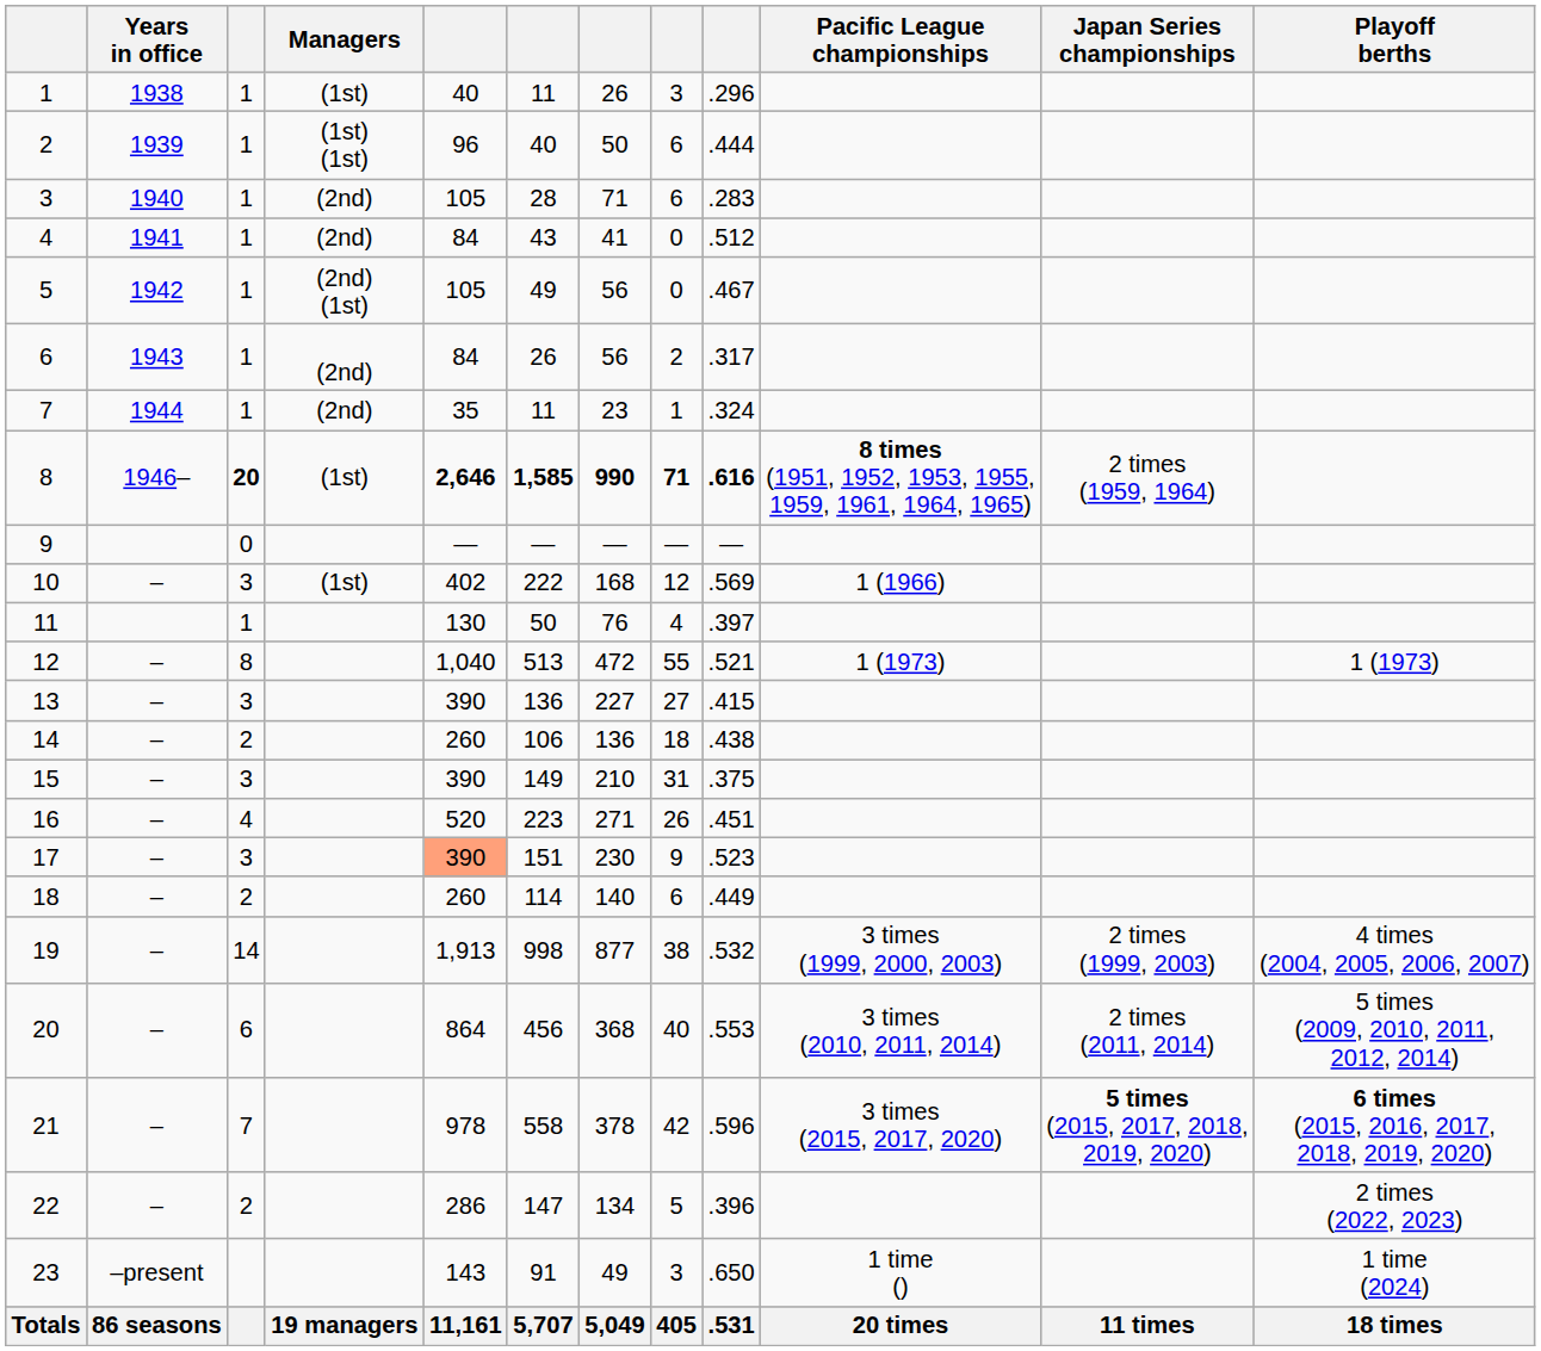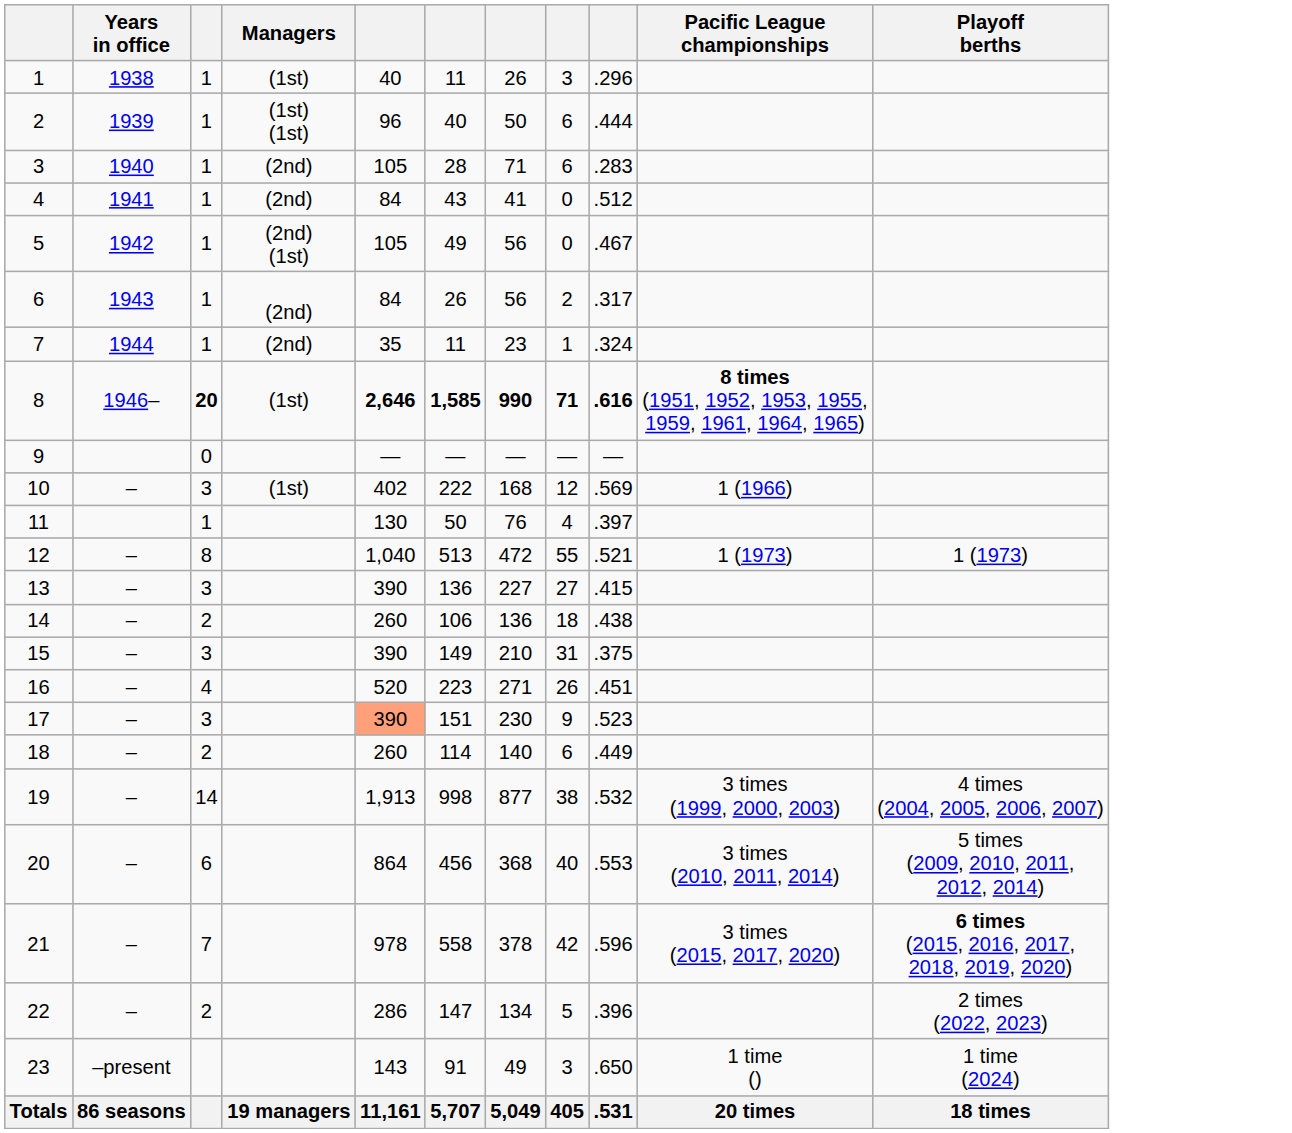- column: Japan Series championships | 2 times (1959, 1964) | 2 times (1999, 2003) | 2 times (2011, 2014) | 5 times (2015, 2017, 2018, 2019, 2020) | 11 times
